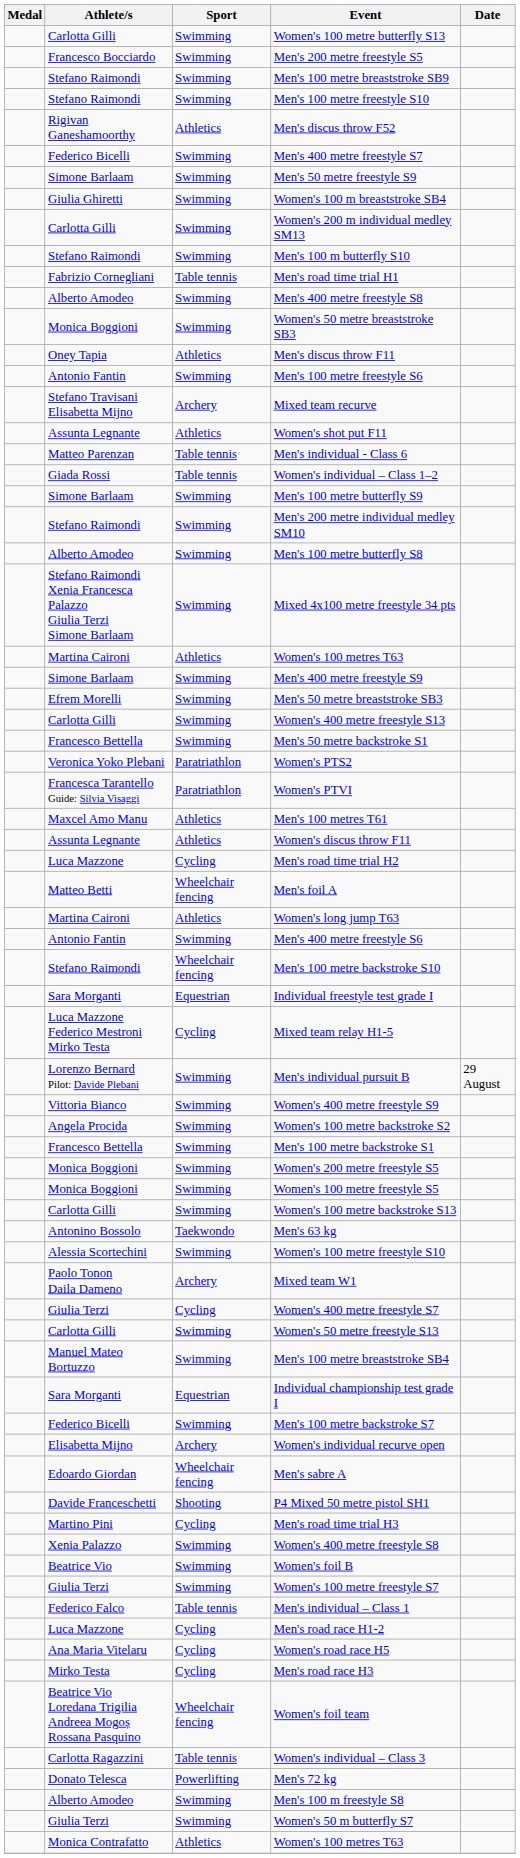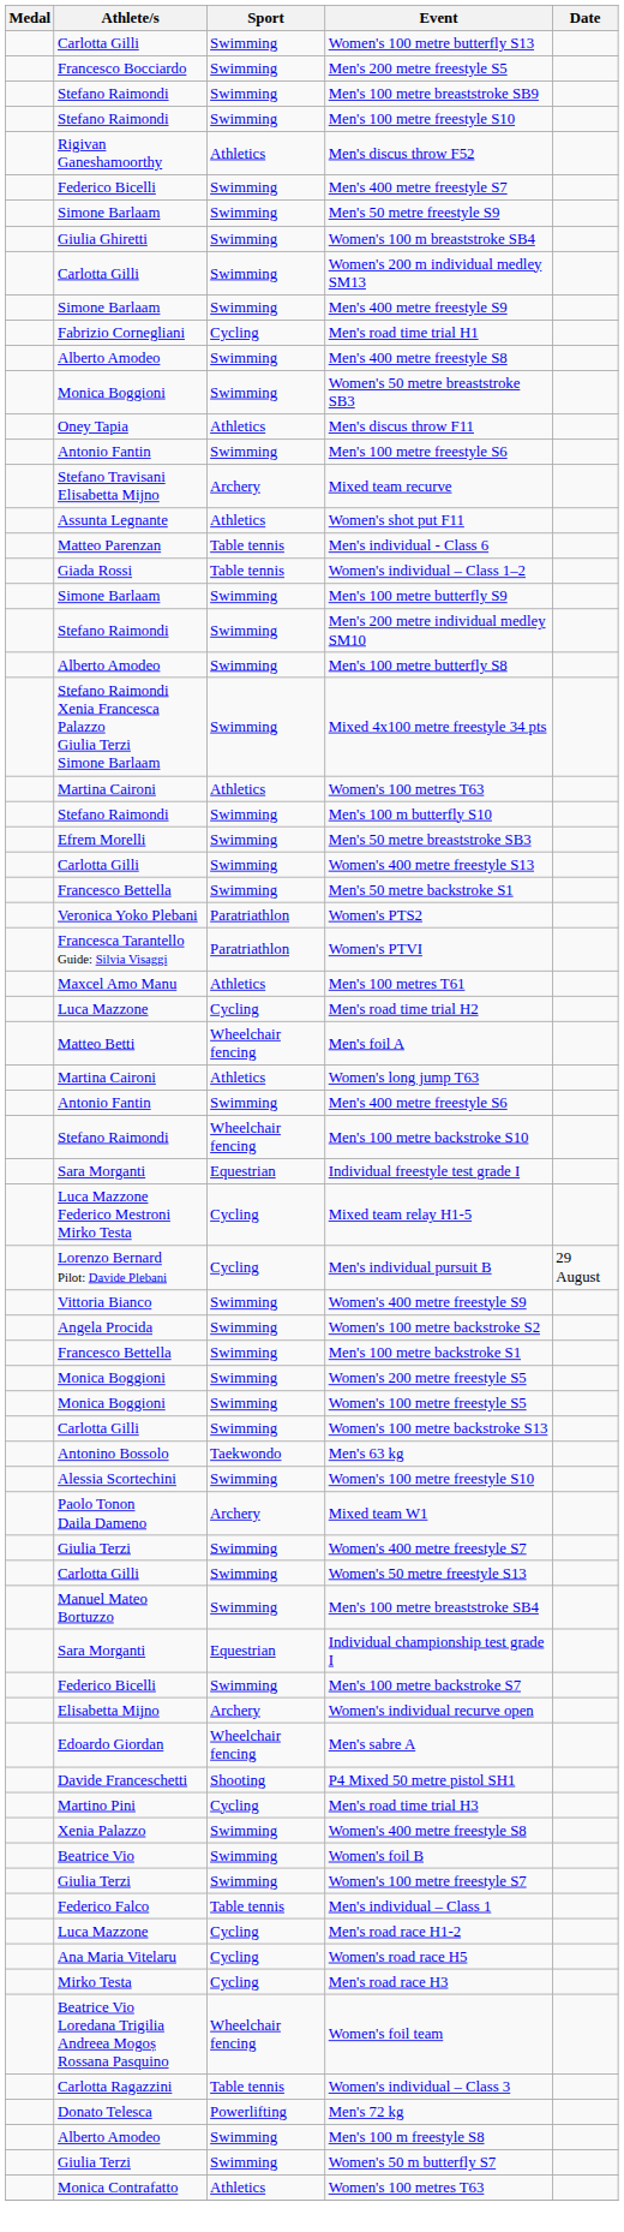rows swapped: Men's 100 m butterfly S10 <-> Men's 400 metre freestyle S9
Men's road time trial H1 | Sport: Table tennis -> Cycling
- row: Assunta Legnante | Athletics | Women's discus throw F11
Men's individual pursuit B | Sport: Swimming -> Cycling
Women's 400 metre freestyle S7 | Sport: Cycling -> Swimming
